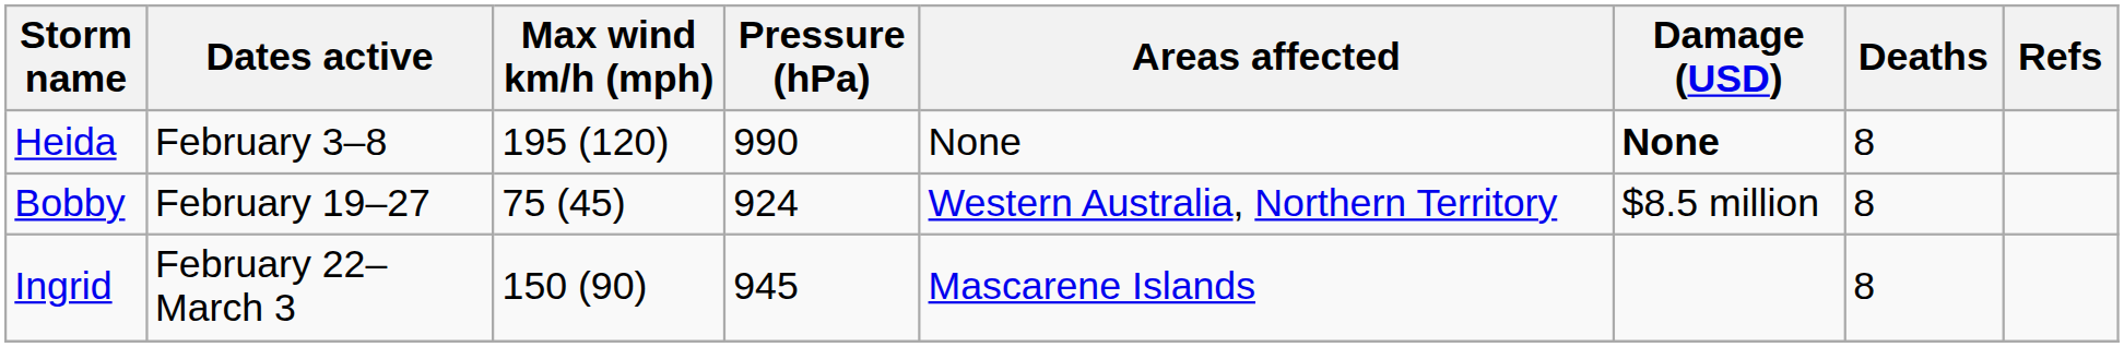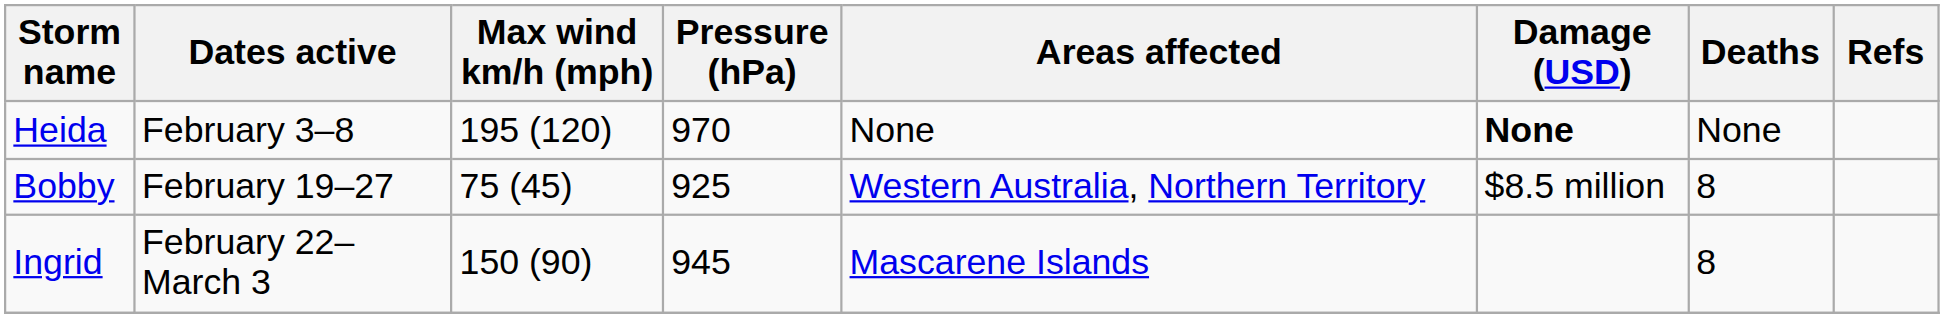Heida | Pressure (hPa): 990 -> 970
Heida | Deaths: 8 -> None
Bobby | Pressure (hPa): 924 -> 925
